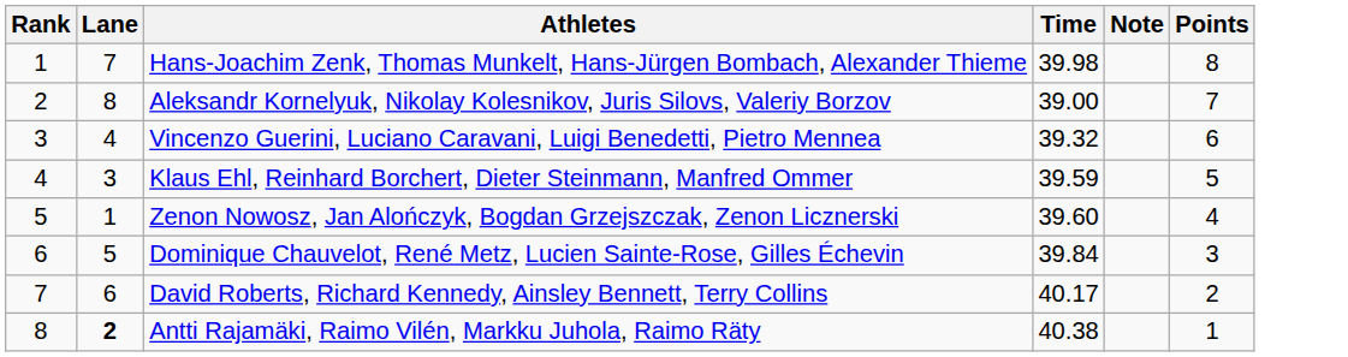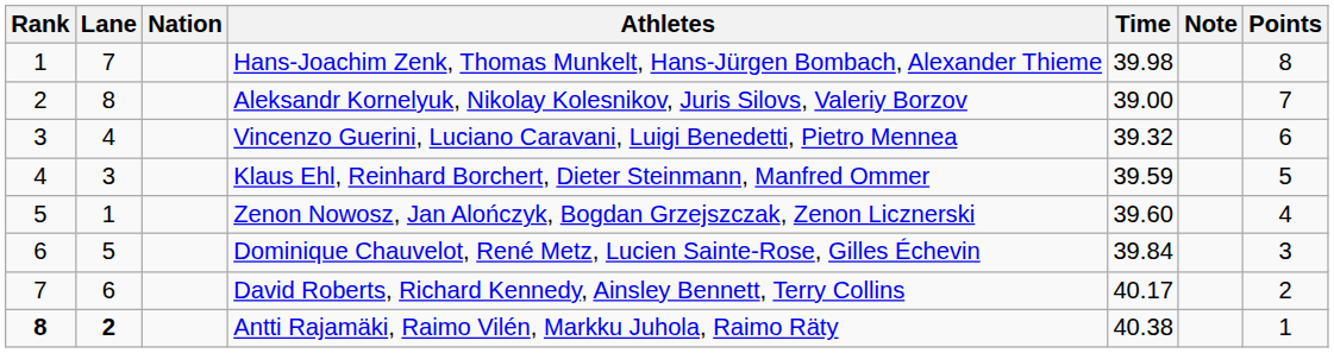+ column: Nation
Antti Rajamäki, Raimo Vilén, Markku Juhola, Raimo Räty | Rank: normal -> bold
